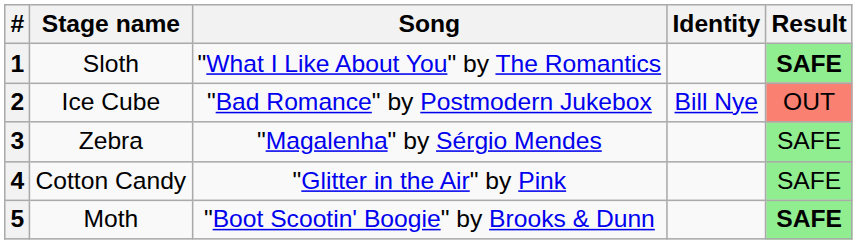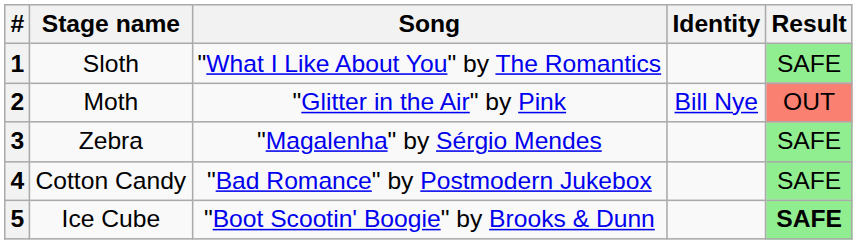1 | column 5: bold -> normal
2 | Stage name: Ice Cube -> Moth
2 | Song: "Bad Romance" by Postmodern Jukebox -> "Glitter in the Air" by Pink
4 | Song: "Glitter in the Air" by Pink -> "Bad Romance" by Postmodern Jukebox
5 | Stage name: Moth -> Ice Cube
